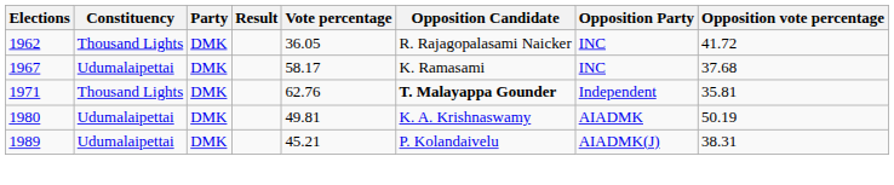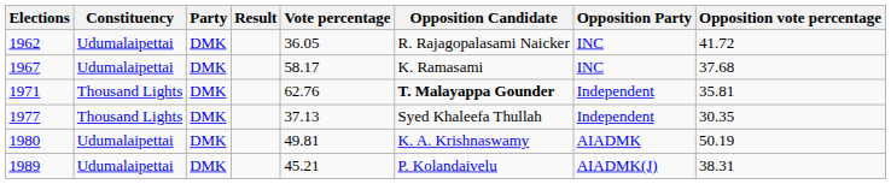1962 | Constituency: Thousand Lights -> Udumalaipettai
+ row: 1977 | Thousand Lights | DMK | 37.13 | Syed Khaleefa Thullah | Independent | 30.35
